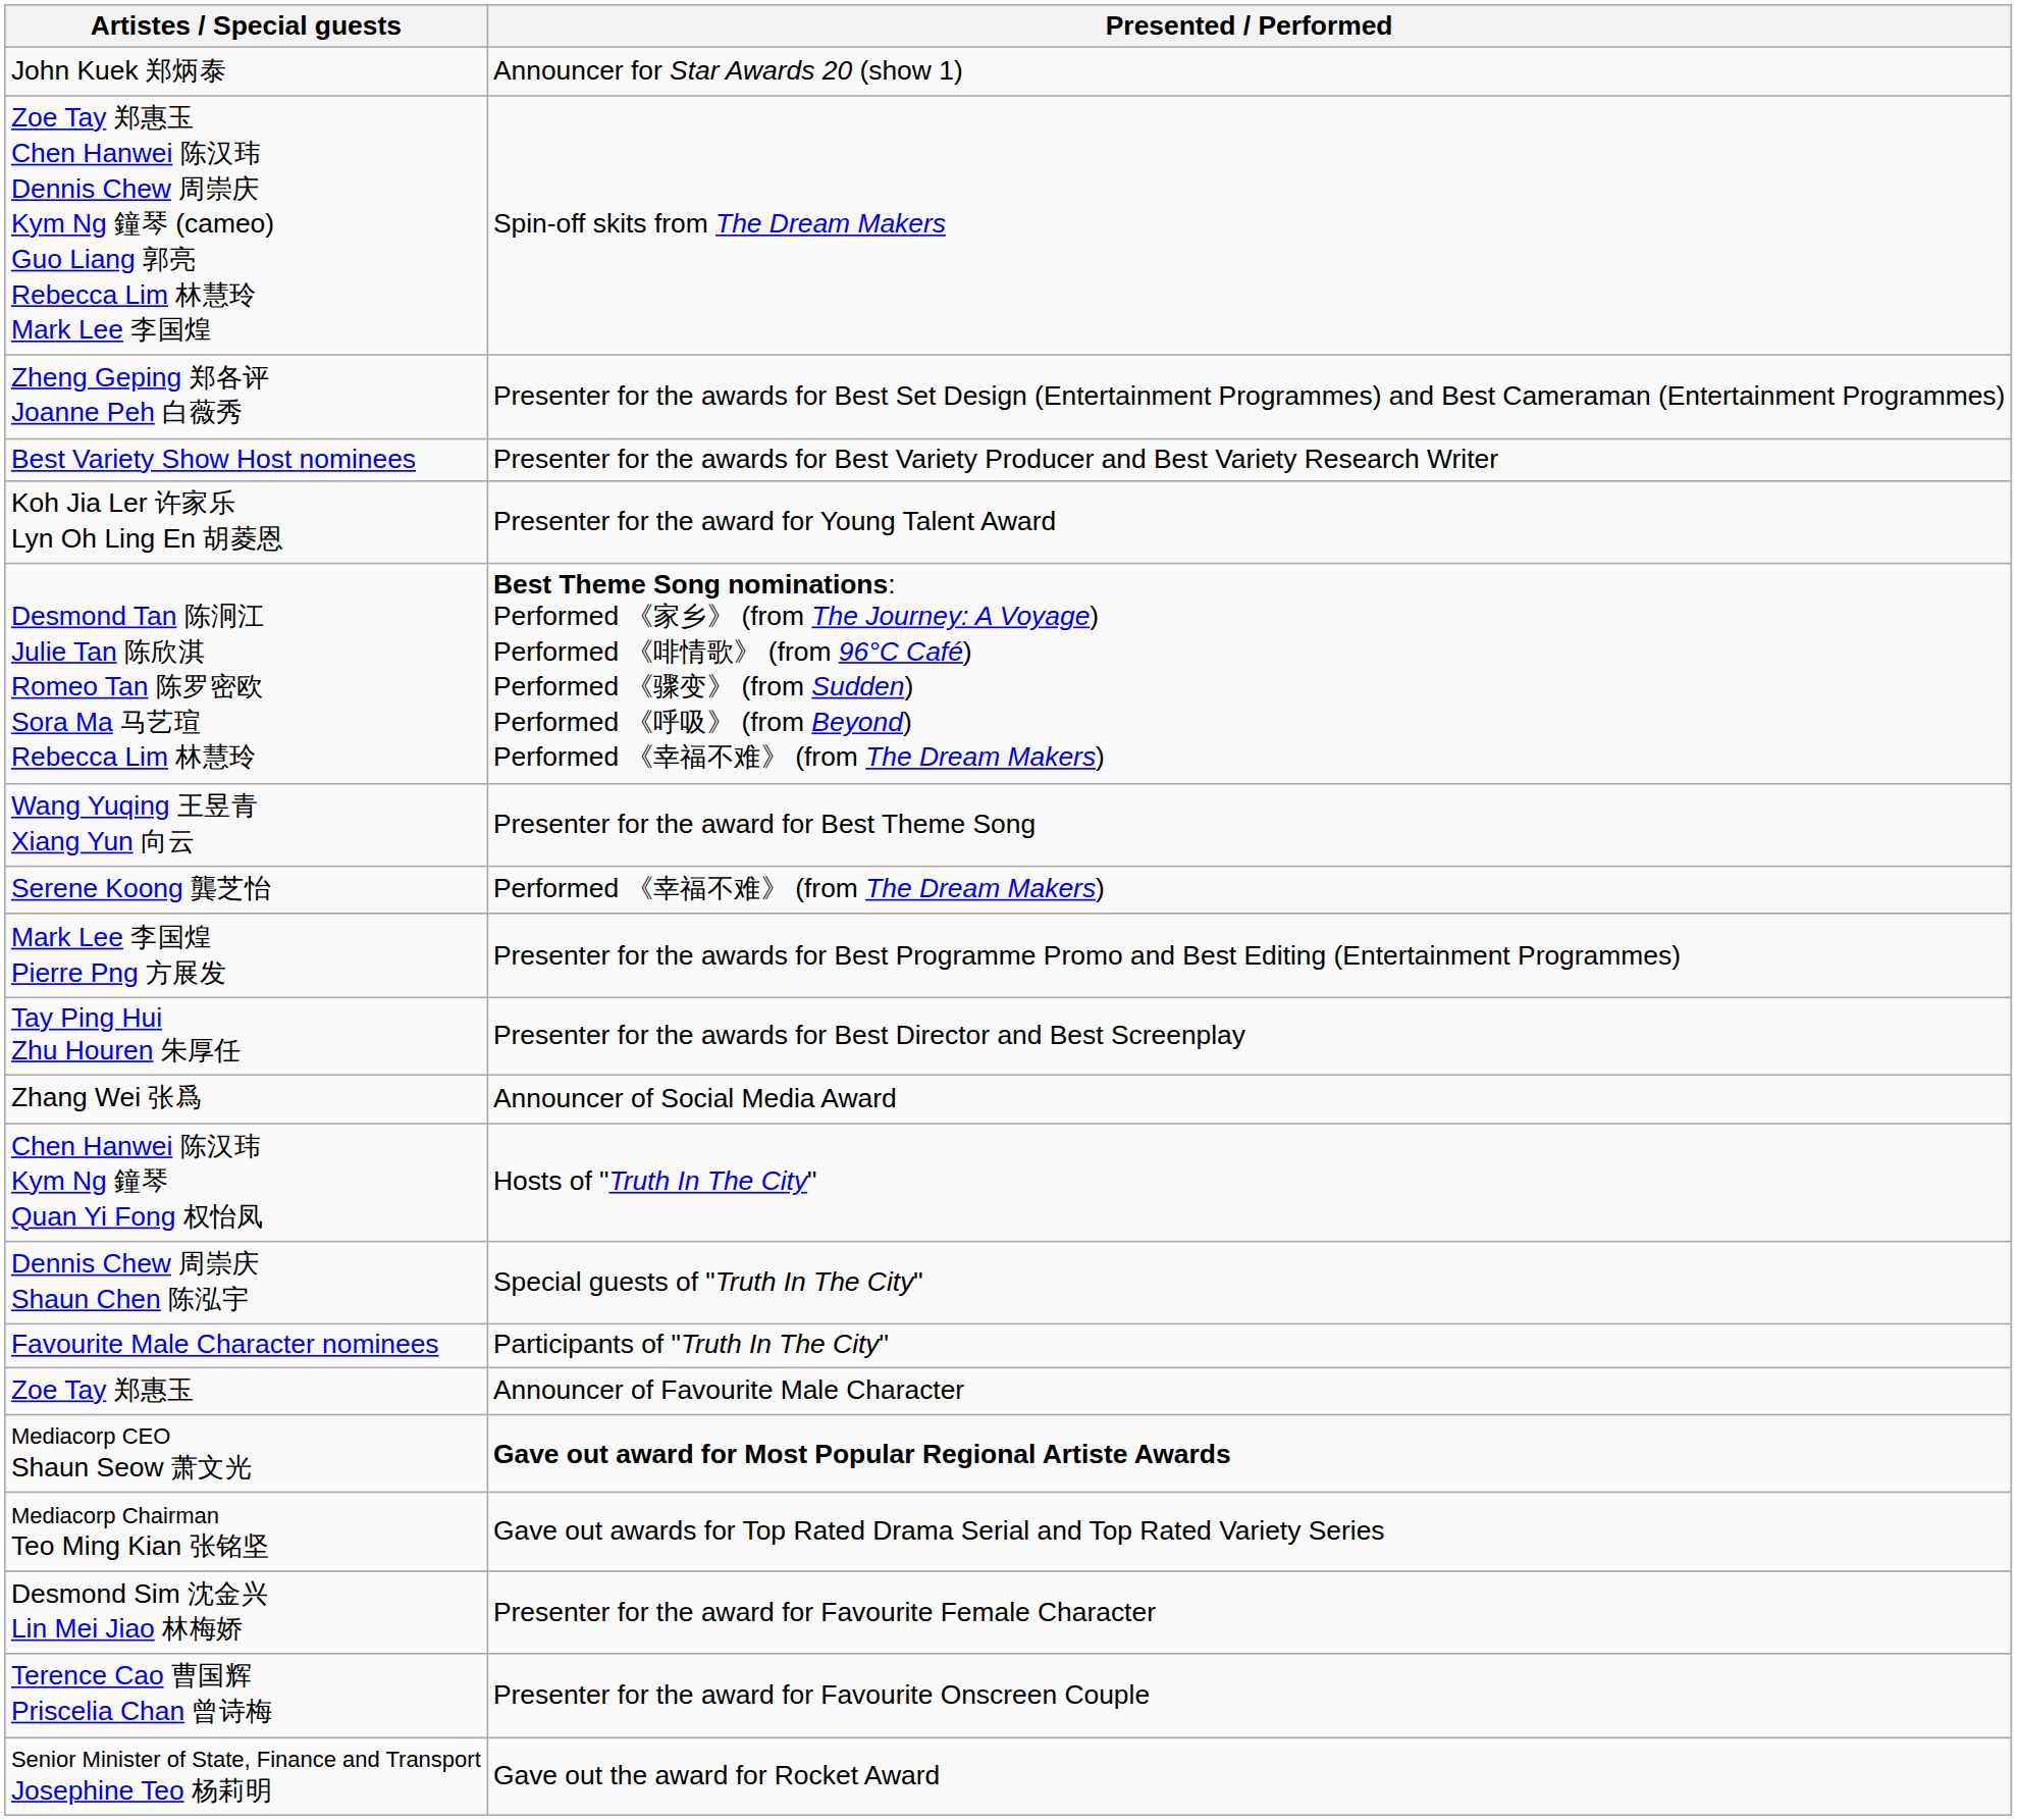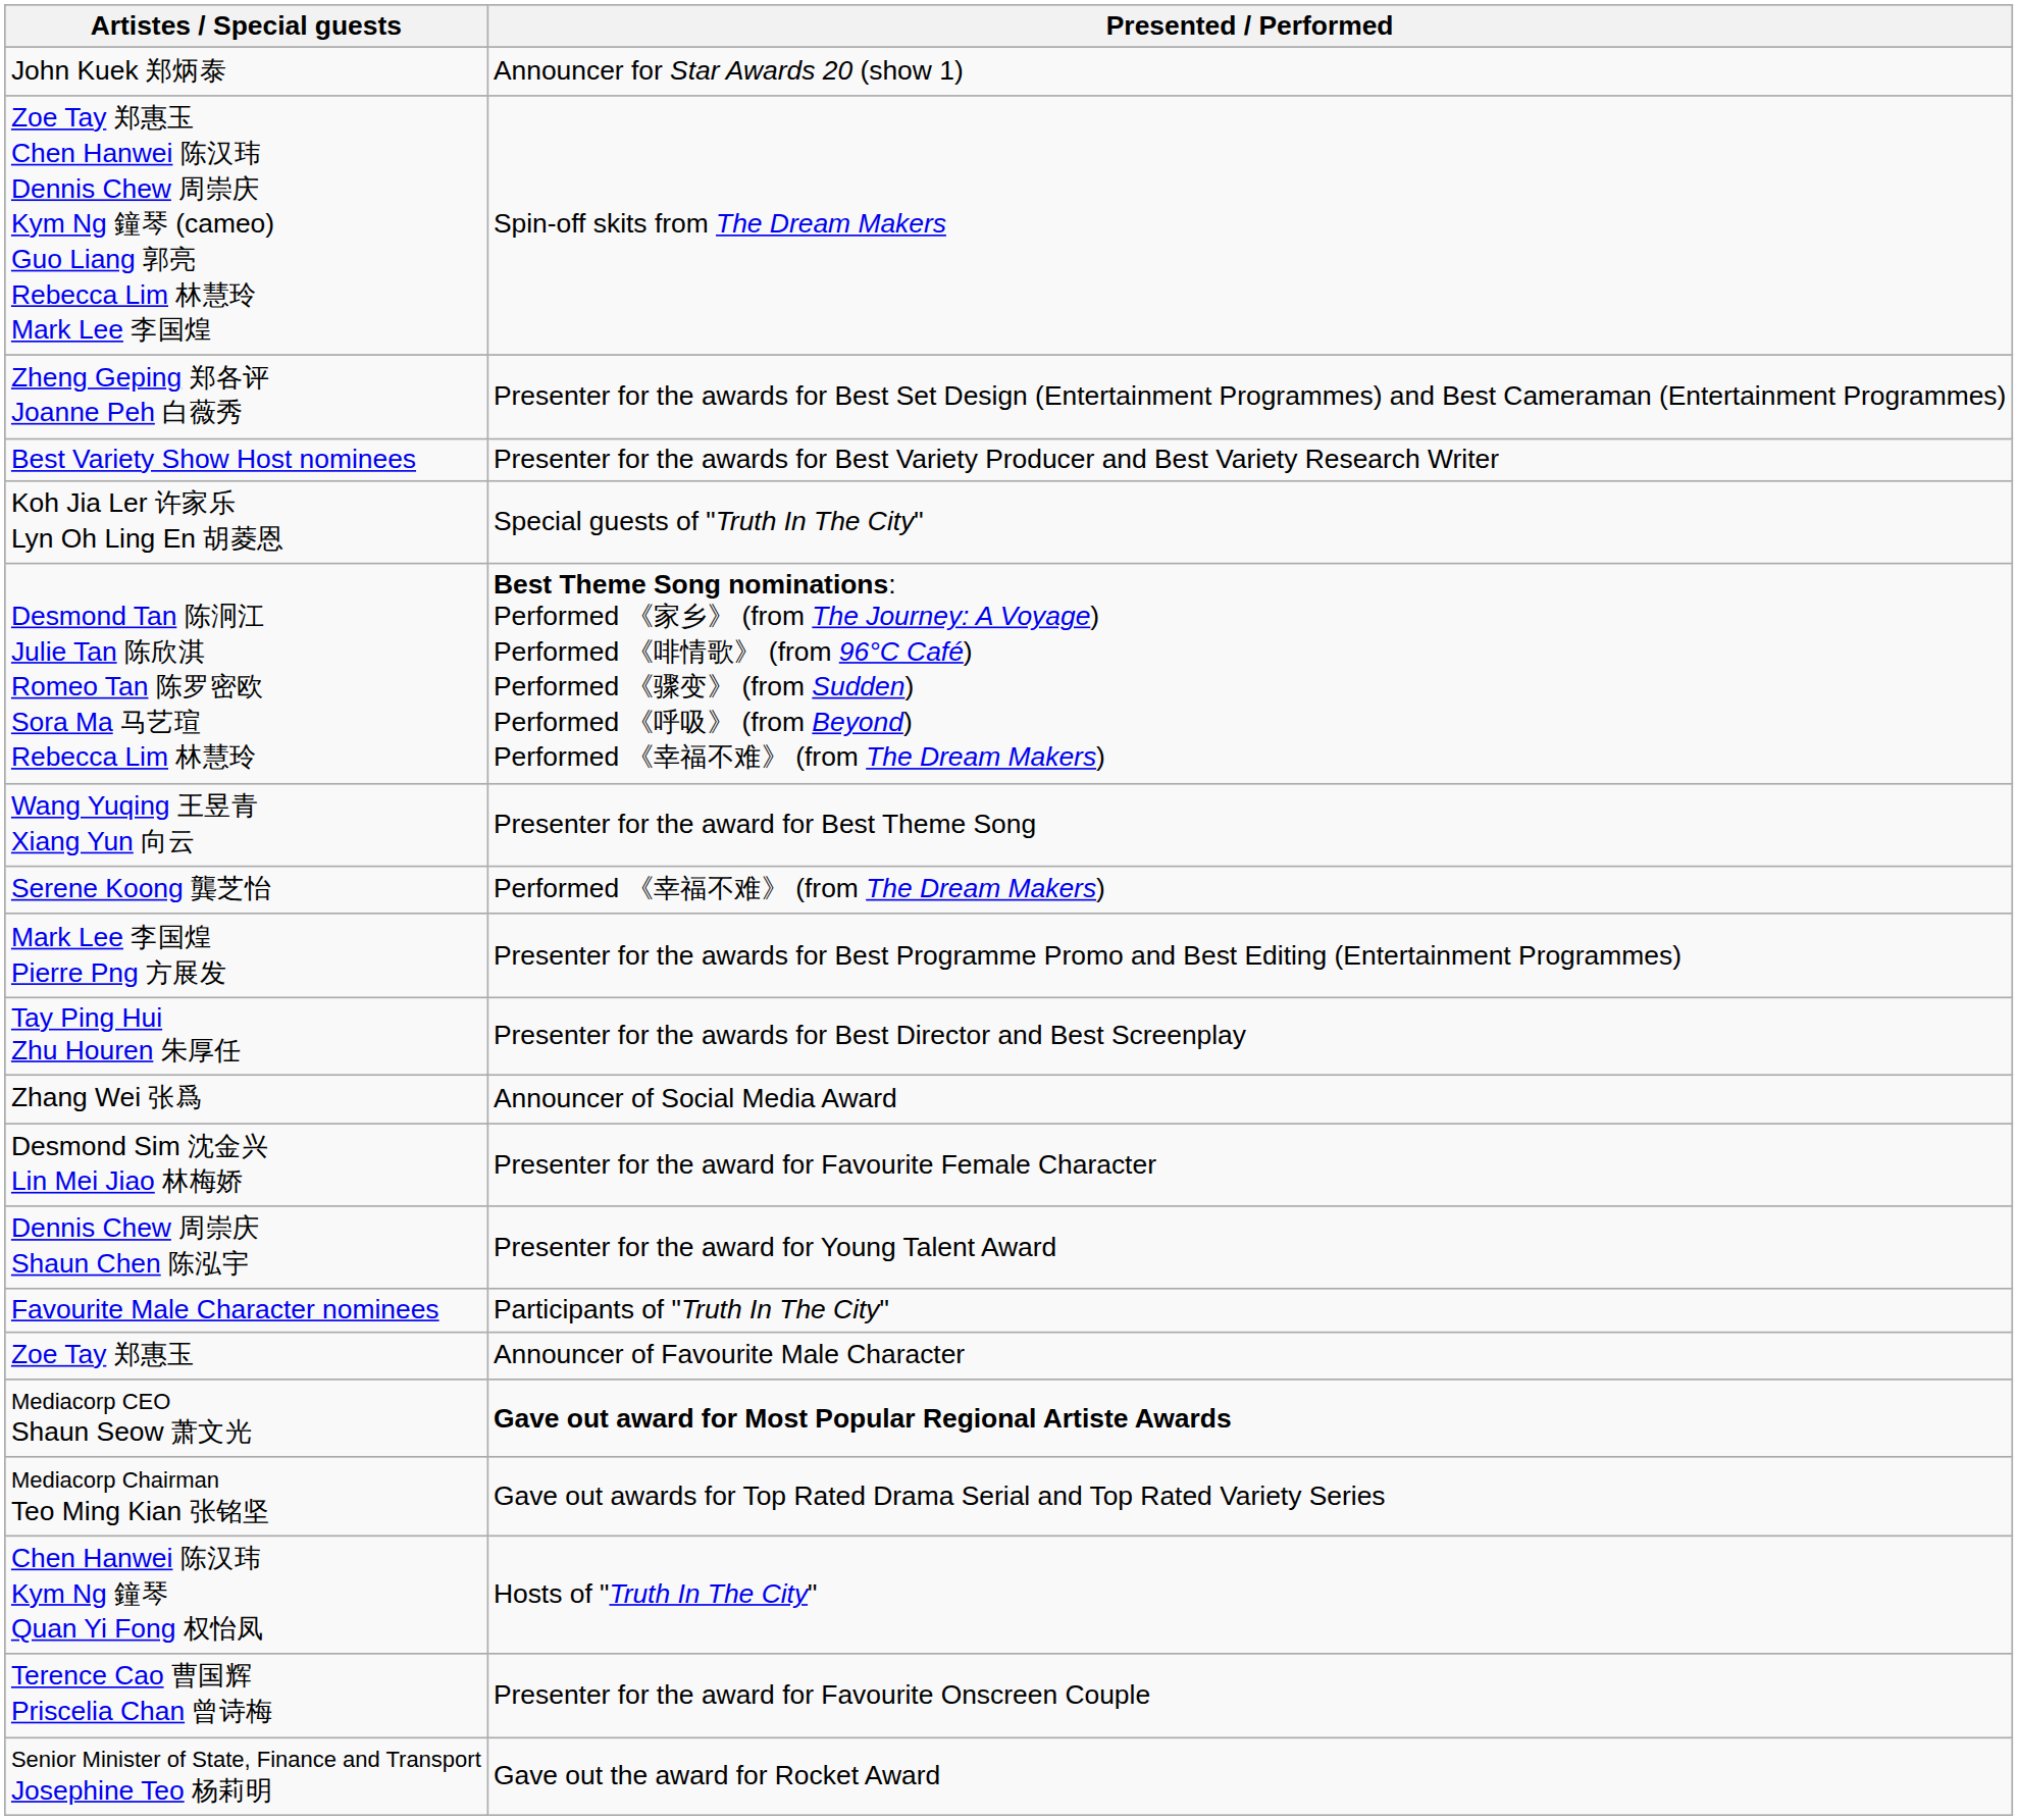Koh Jia Ler 许家乐 Lyn Oh Ling En 胡菱恩 | Presented / Performed: Presenter for the award for Young Talent Award -> Special guests of "Truth In The City"
rows swapped: Chen Hanwei 陈汉玮 Kym Ng 鐘琴 Quan Yi Fong 权怡凤 <-> Desmond Sim 沈金兴 Lin Mei Jiao 林梅娇
Dennis Chew 周崇庆 Shaun Chen 陈泓宇 | Presented / Performed: Special guests of "Truth In The City" -> Presenter for the award for Young Talent Award
